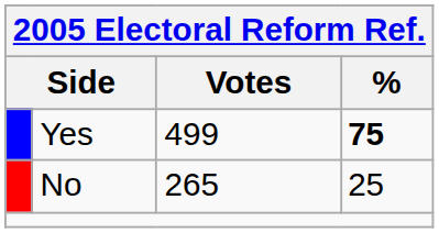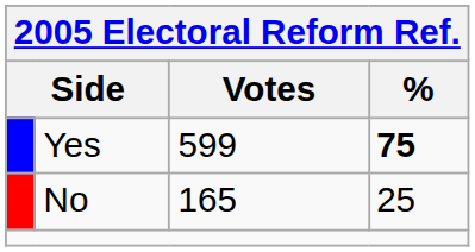Yes | Votes: 499 -> 599
No | Votes: 265 -> 165
